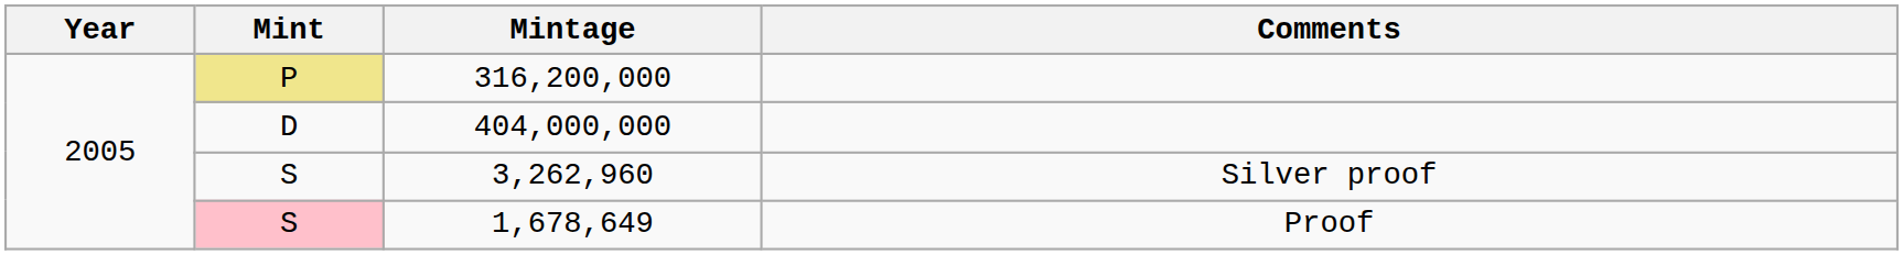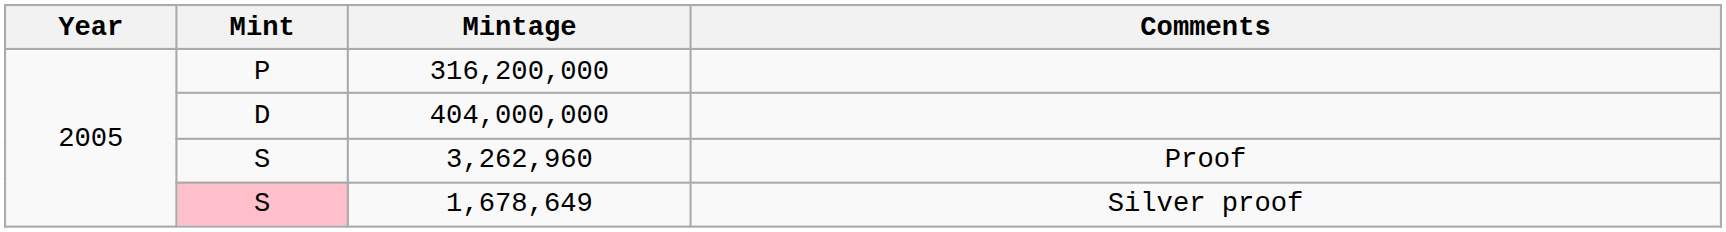316,200,000 | Mint: khaki background -> no background
3,262,960 | Comments: Silver proof -> Proof
1,678,649 | Comments: Proof -> Silver proof
